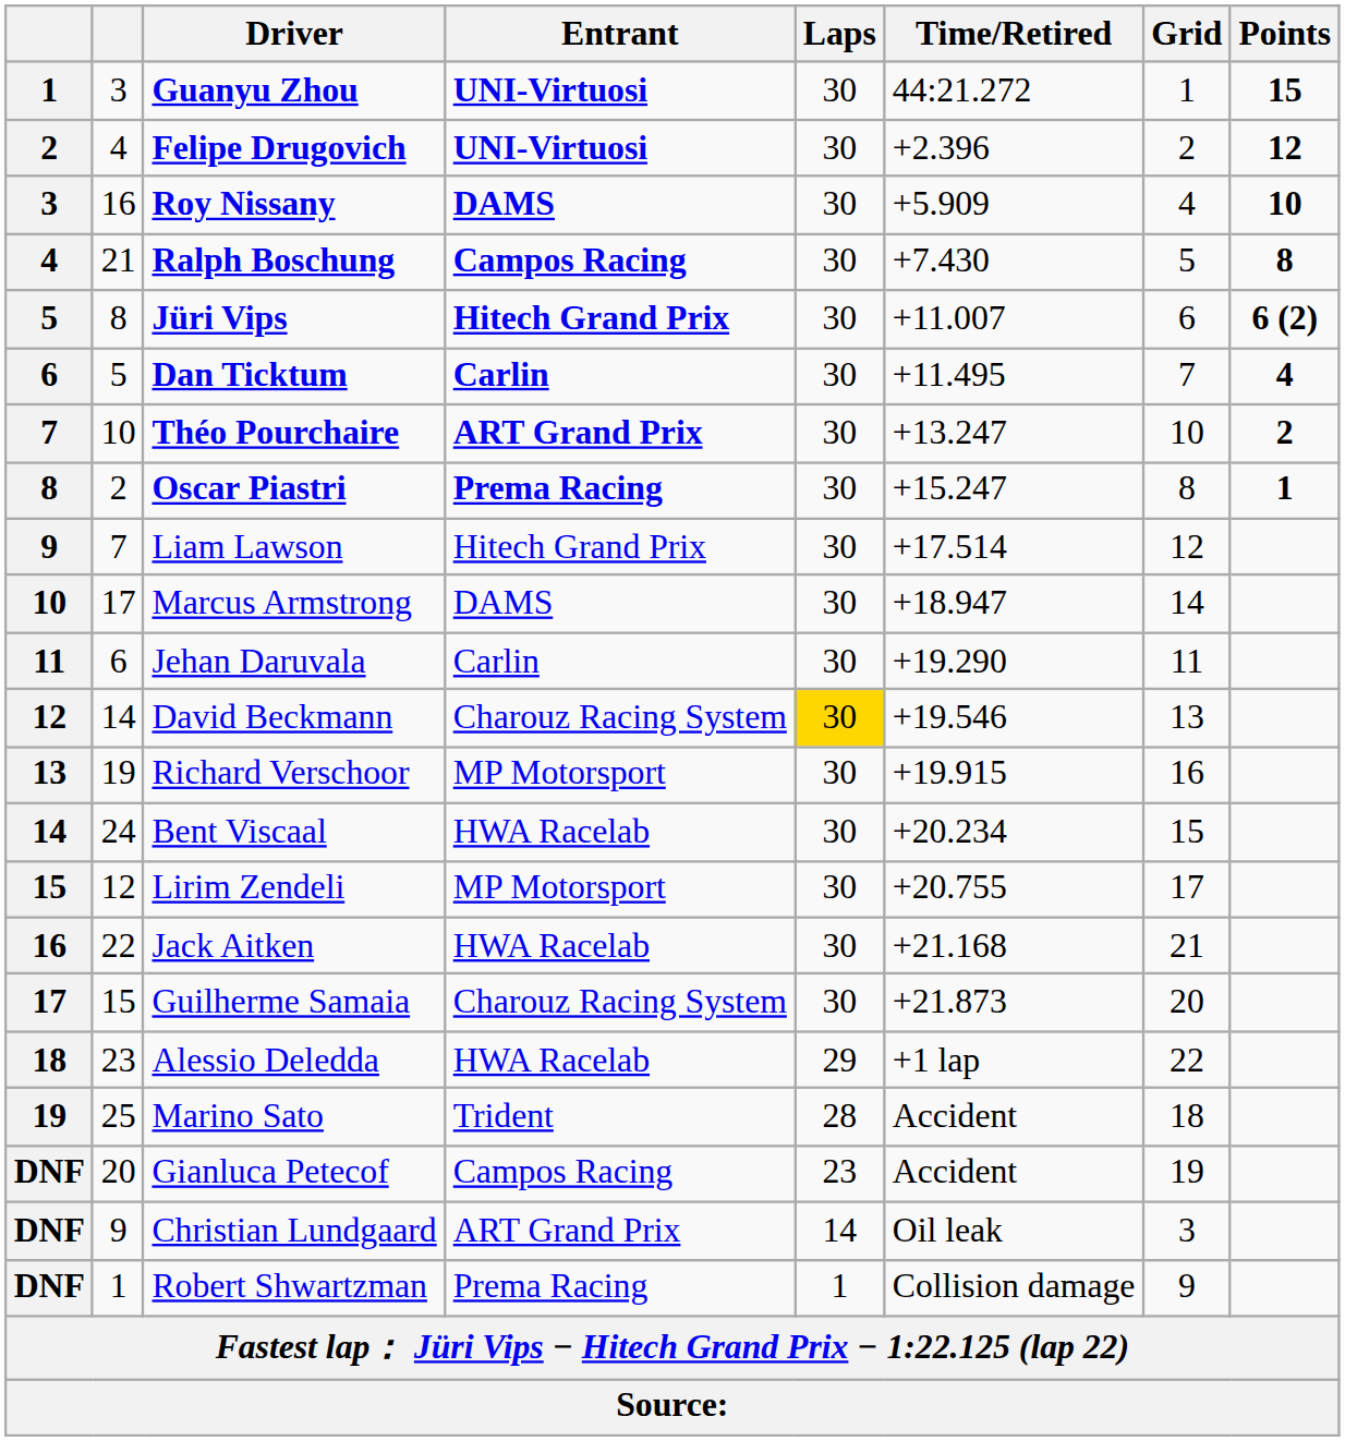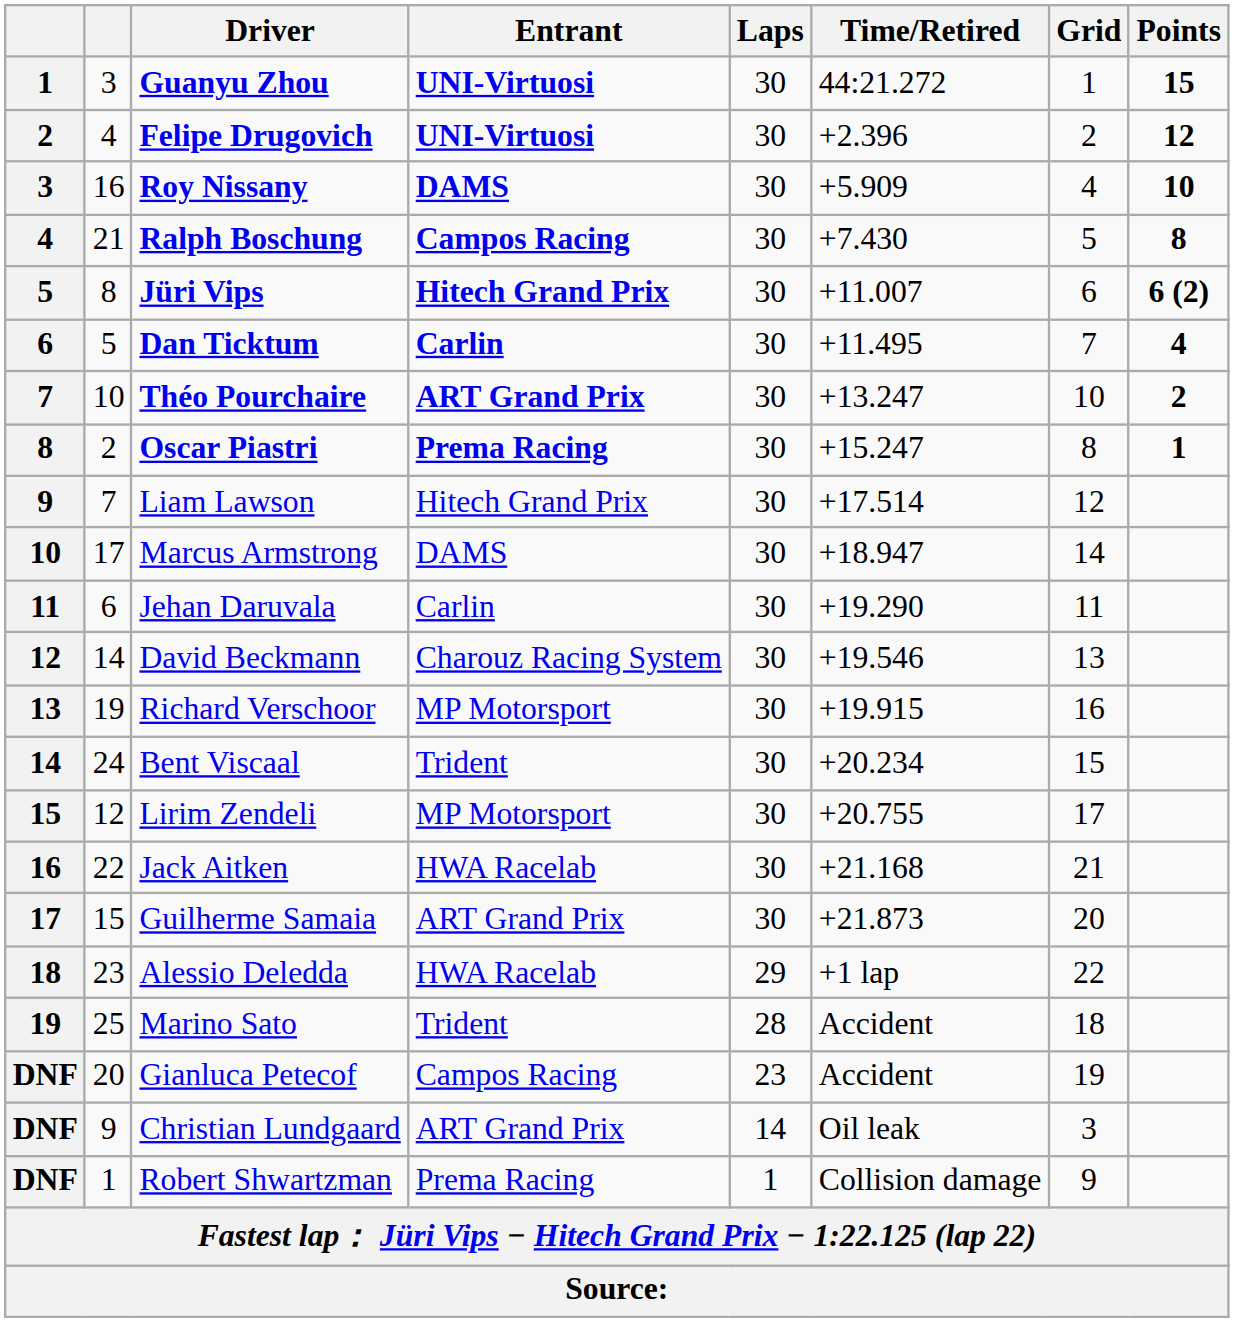David Beckmann | Laps: gold background -> no background
Bent Viscaal | Entrant: HWA Racelab -> Trident
Guilherme Samaia | Entrant: Charouz Racing System -> ART Grand Prix
